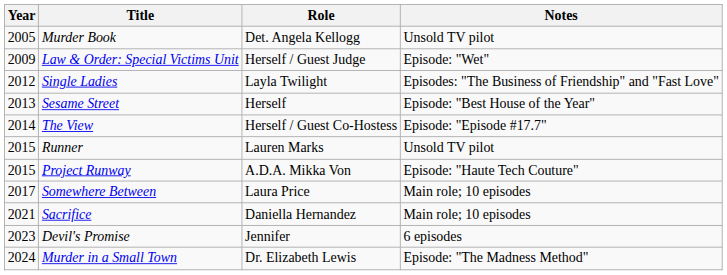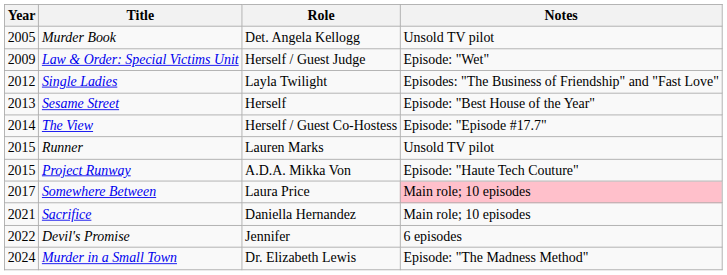Somewhere Between | Notes: no background -> pink background
Devil's Promise | Year: 2023 -> 2022
